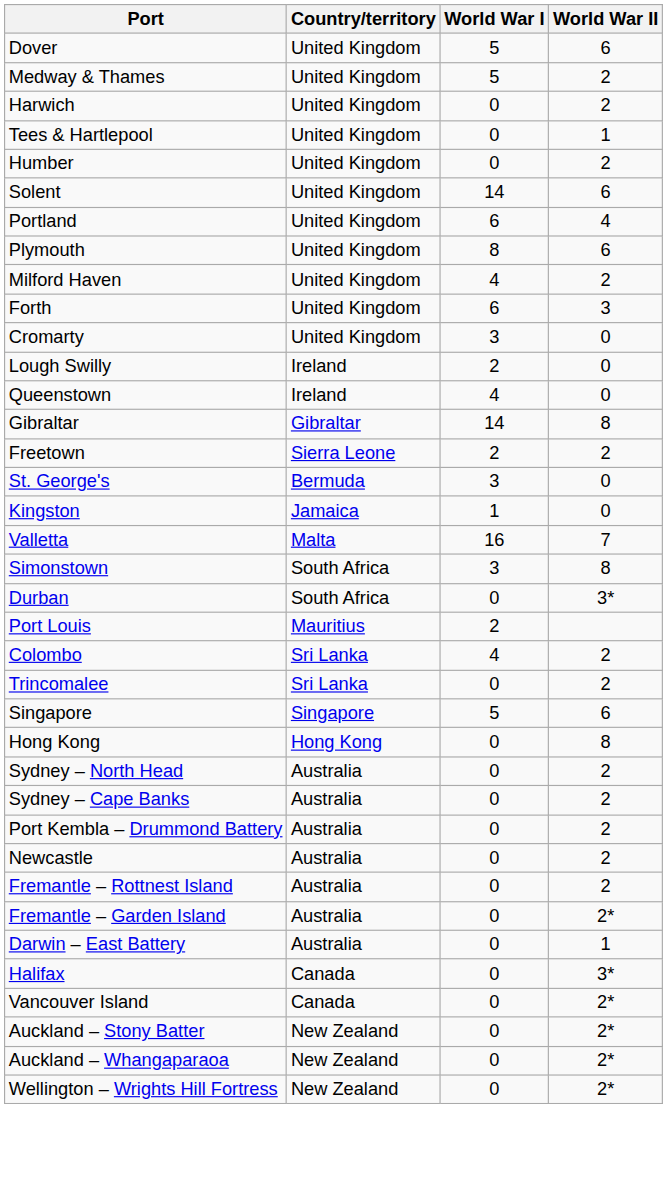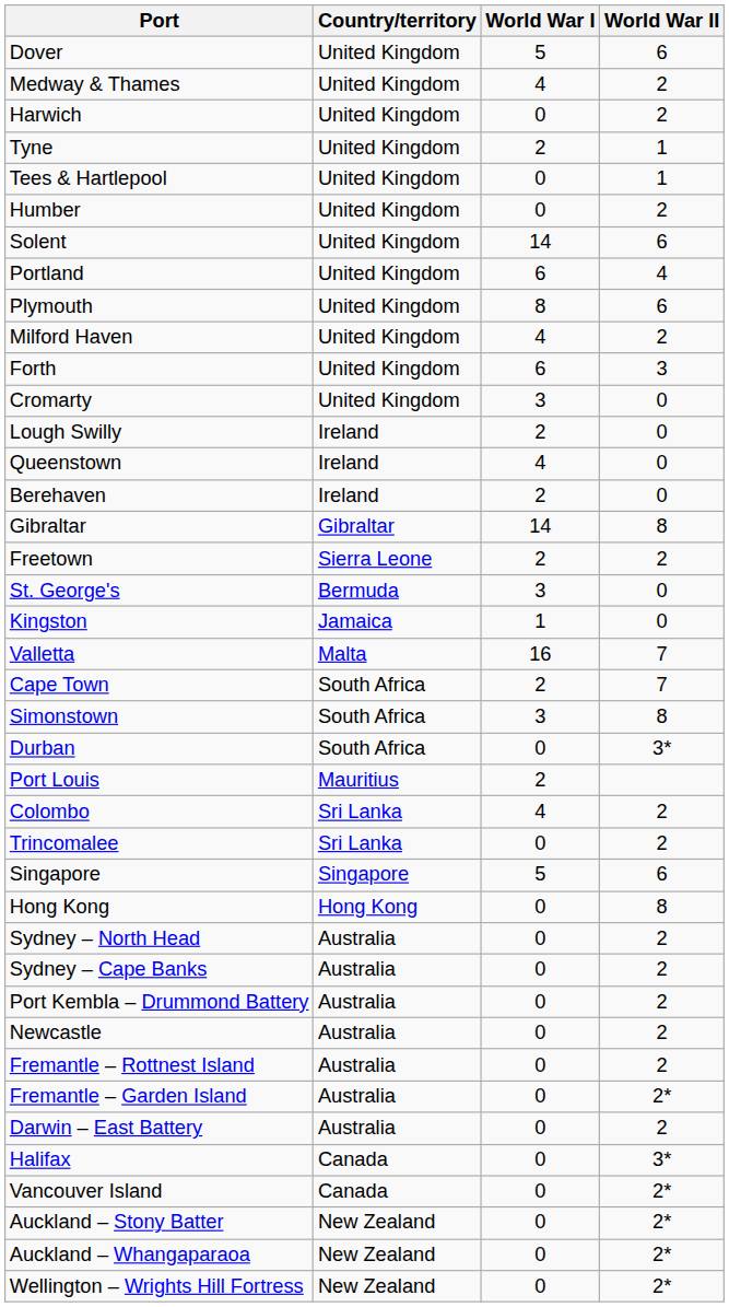Medway & Thames | World War I: 5 -> 4
+ row: Tyne | United Kingdom | 2 | 1
+ row: Berehaven | Ireland | 2 | 0
+ row: Cape Town | South Africa | 2 | 7
Darwin – East Battery | World War II: 1 -> 2
